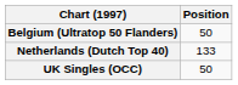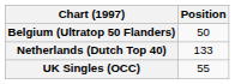UK Singles (OCC) | Position: 50 -> 55
